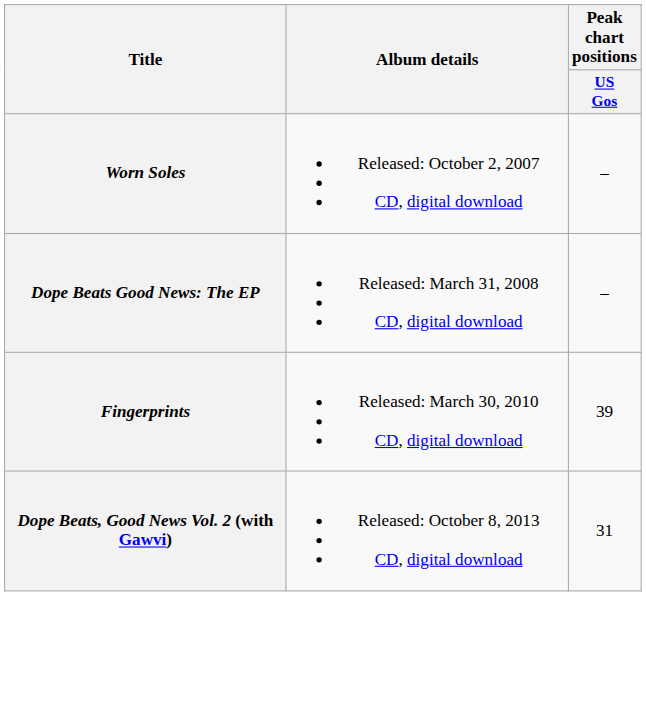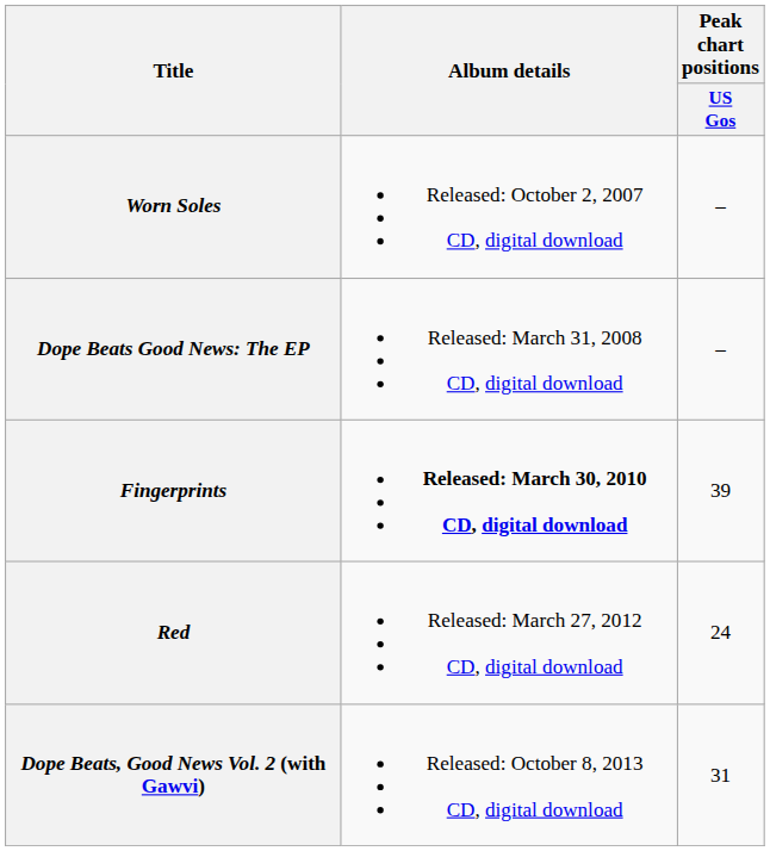Fingerprints | Album details: normal -> bold
+ row: Red | Released: March 27, 2012 CD, digital download | 24
